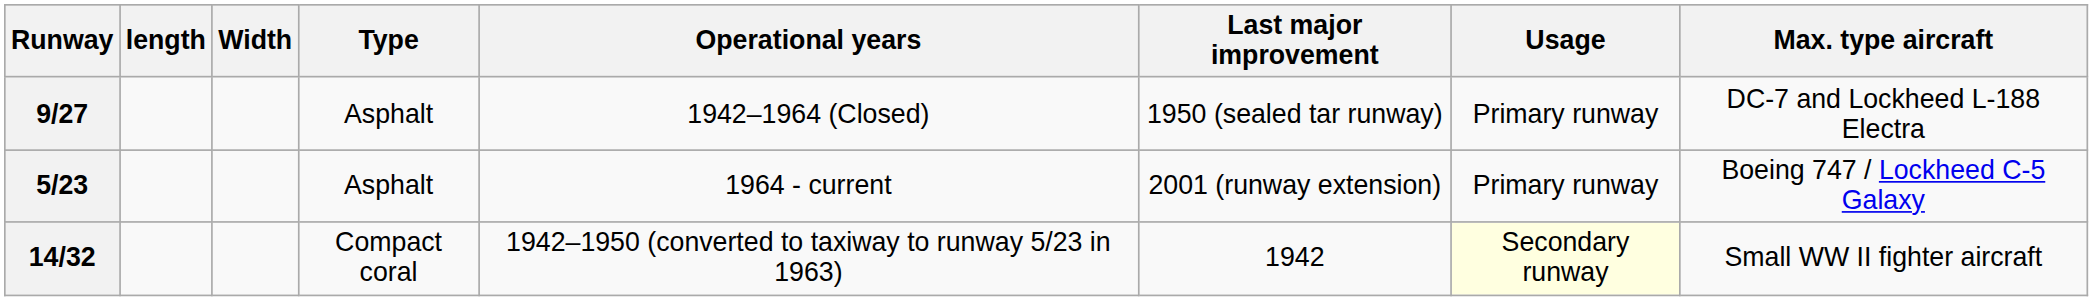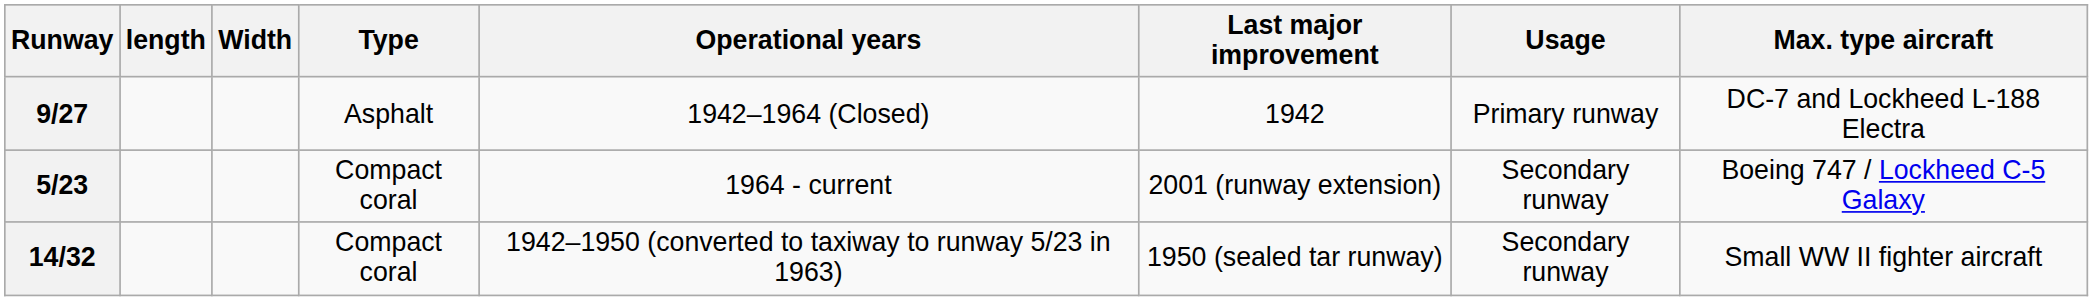9/27 | Last major improvement: 1950 (sealed tar runway) -> 1942
5/23 | Type: Asphalt -> Compact coral
5/23 | Usage: Primary runway -> Secondary runway
14/32 | Last major improvement: 1942 -> 1950 (sealed tar runway)
14/32 | Usage: lightyellow background -> no background
